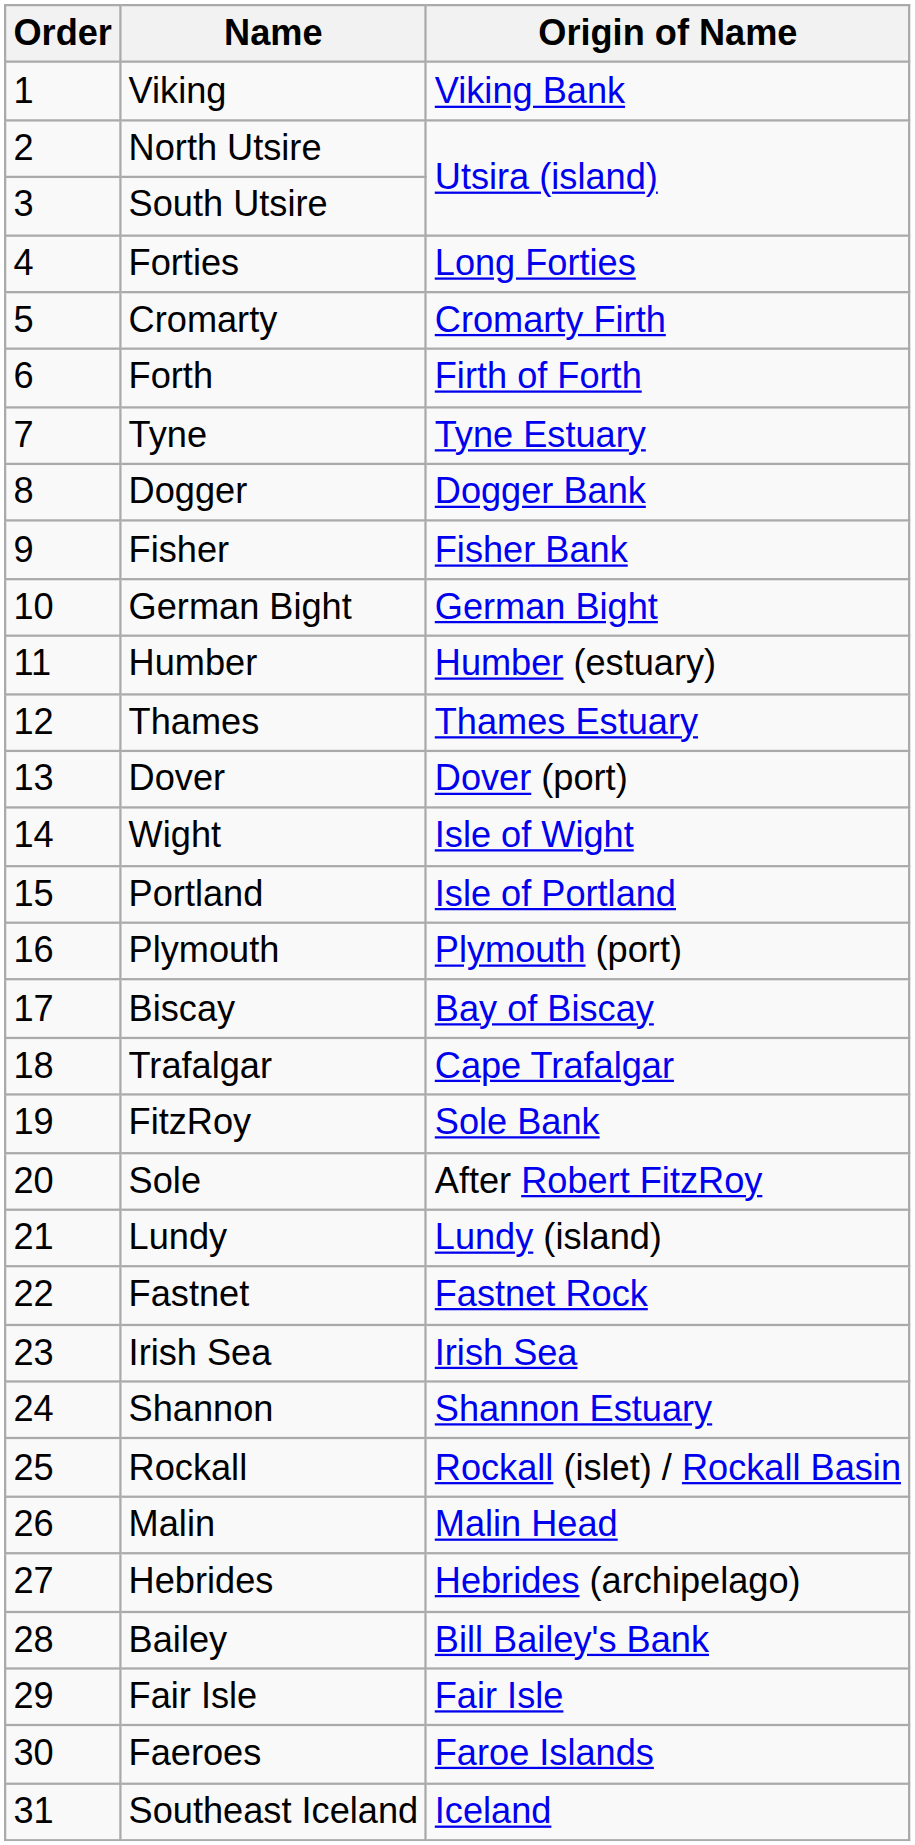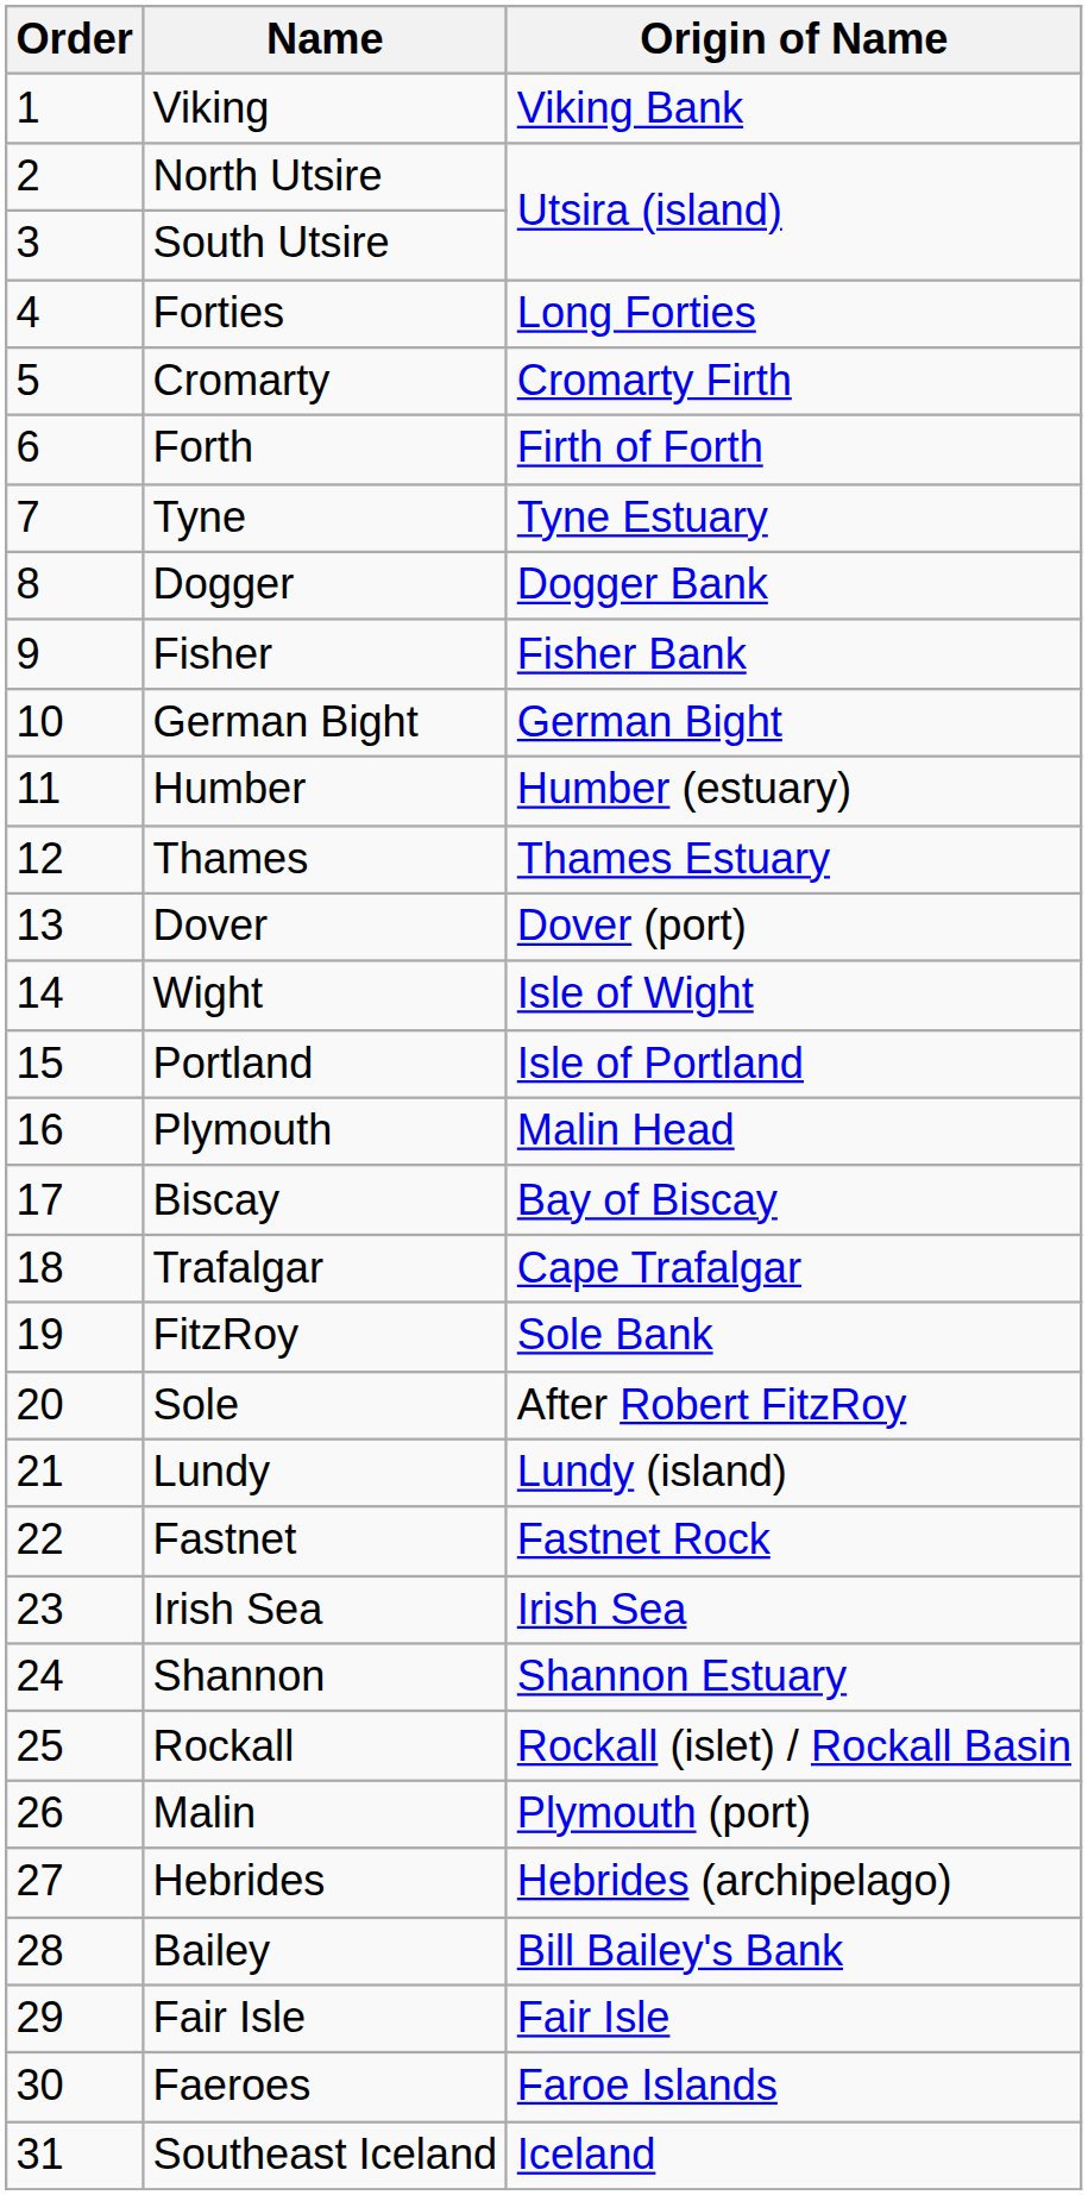Plymouth | Origin of Name: Plymouth (port) -> Malin Head
Malin | Origin of Name: Malin Head -> Plymouth (port)
